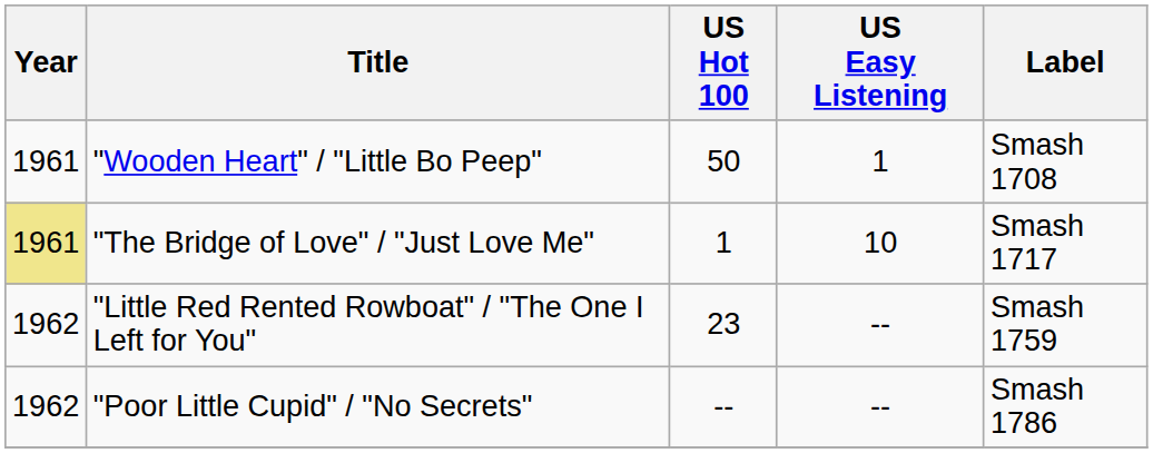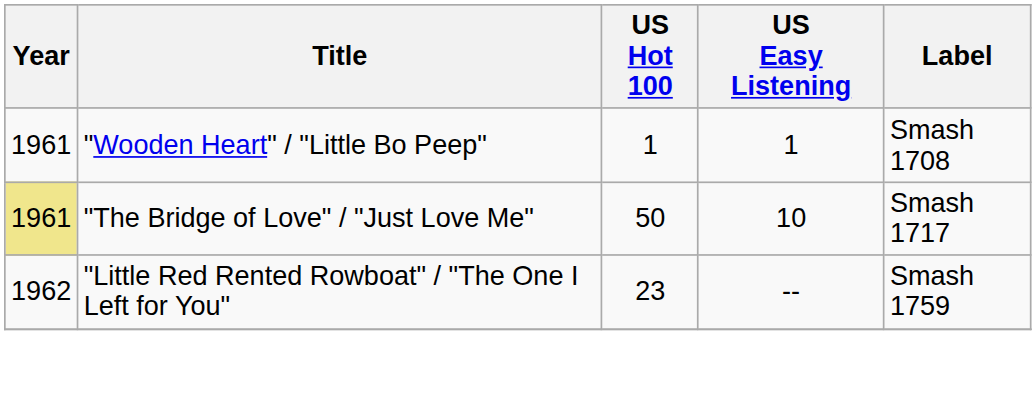"Wooden Heart" / "Little Bo Peep" | US Hot 100: 50 -> 1
"The Bridge of Love" / "Just Love Me" | US Hot 100: 1 -> 50
- row: 1962 | "Poor Little Cupid" / "No Secrets" | -- | -- | Smash 1786
